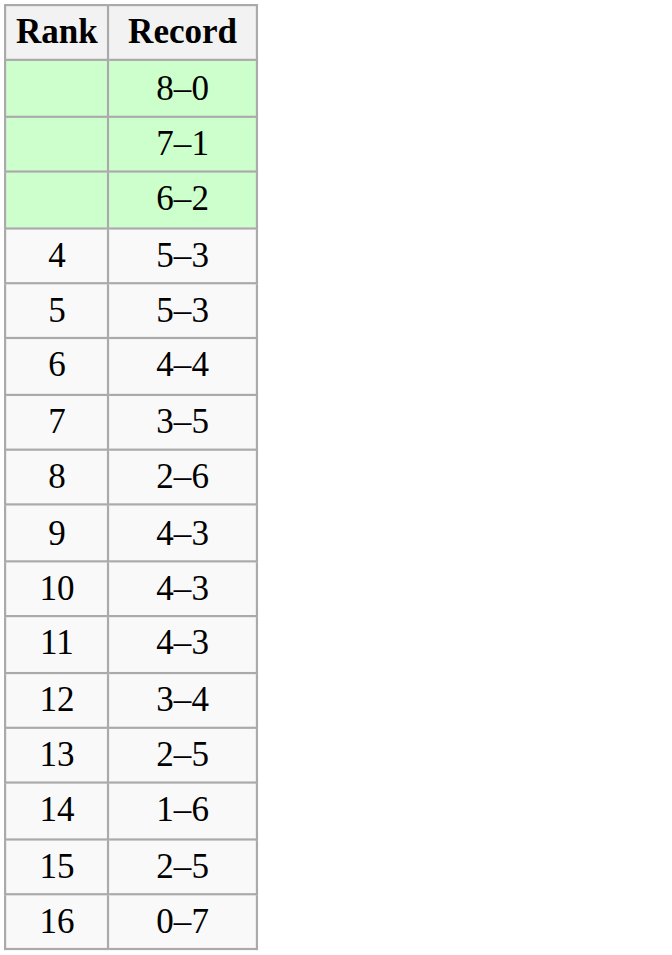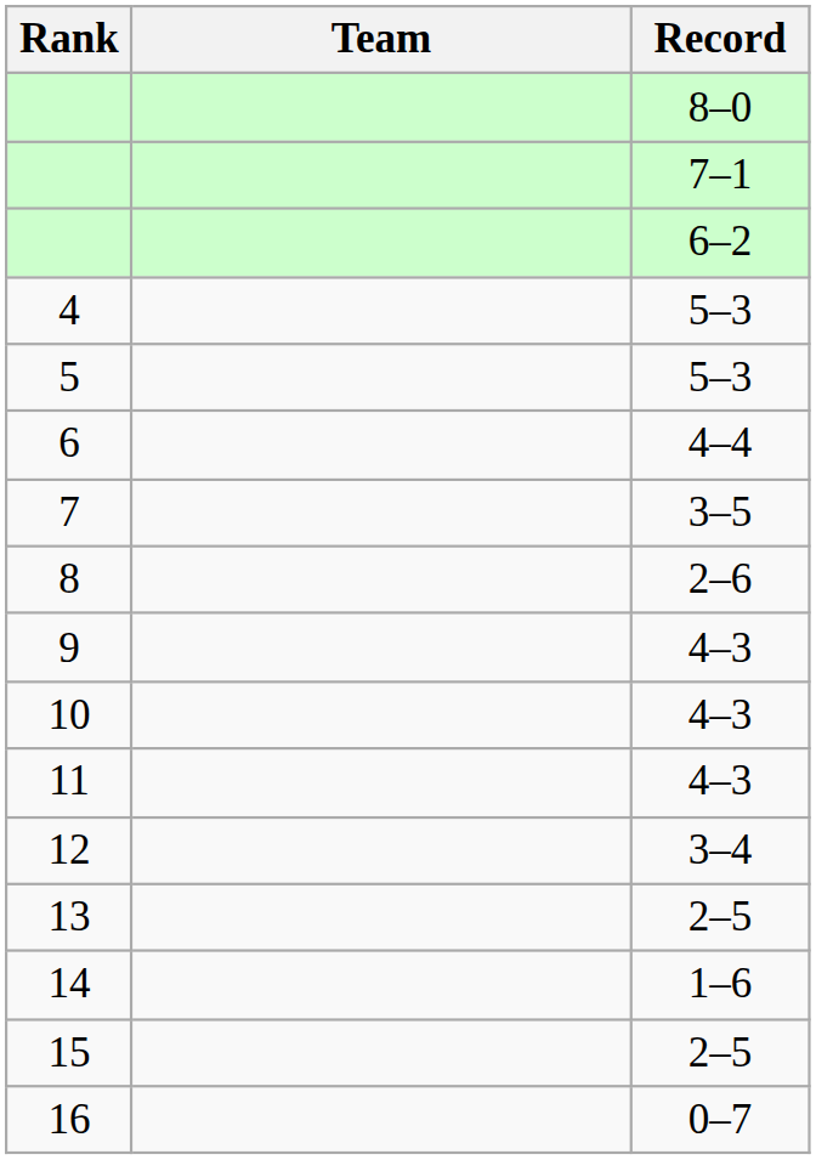+ column: Team
